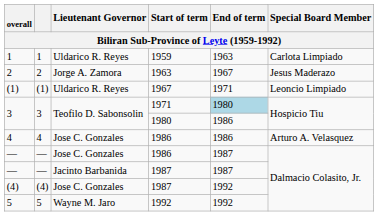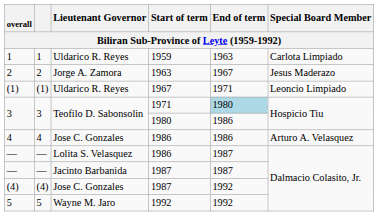— / 1986 | Lieutenant Governor: Jose C. Gonzales -> Lolita S. Velasquez
